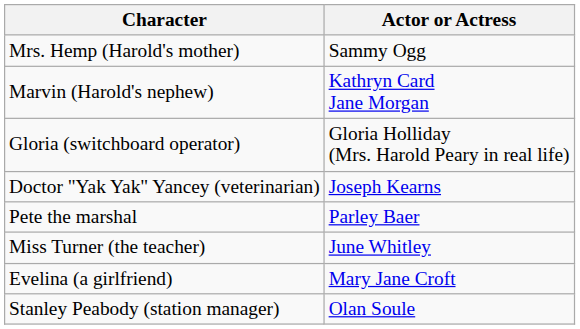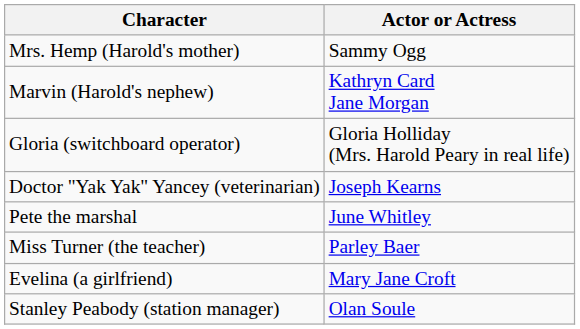Pete the marshal | Actor or Actress: Parley Baer -> June Whitley
Miss Turner (the teacher) | Actor or Actress: June Whitley -> Parley Baer
